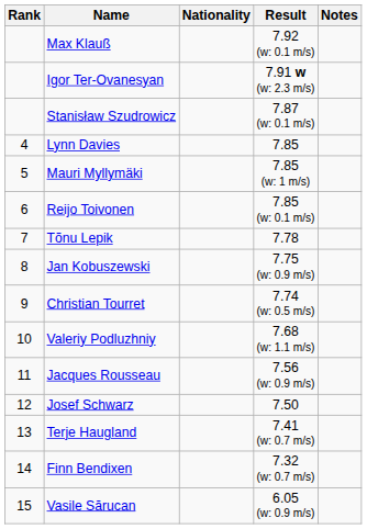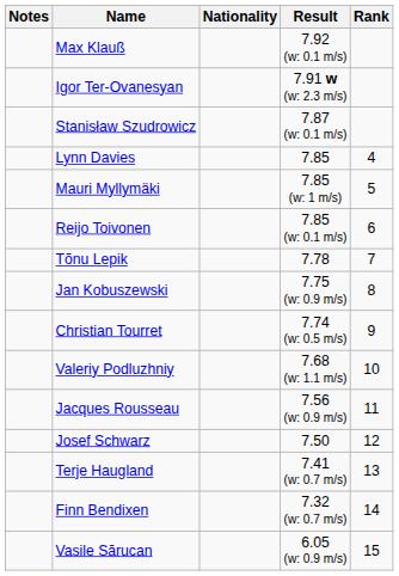columns swapped: Rank <-> Notes
